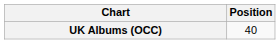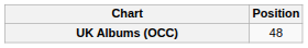UK Albums (OCC) | Position: 40 -> 48
